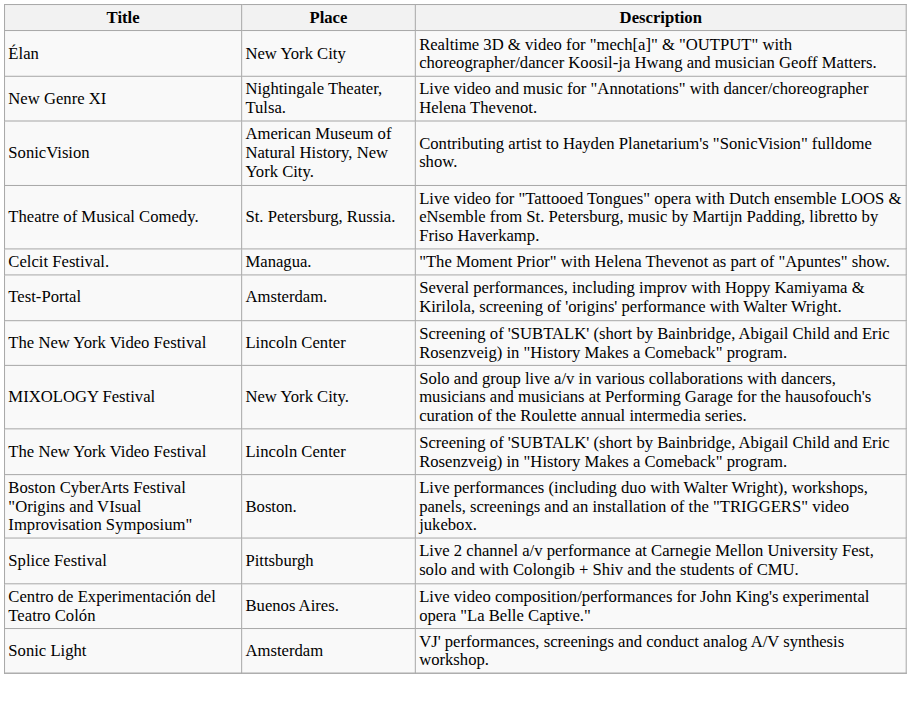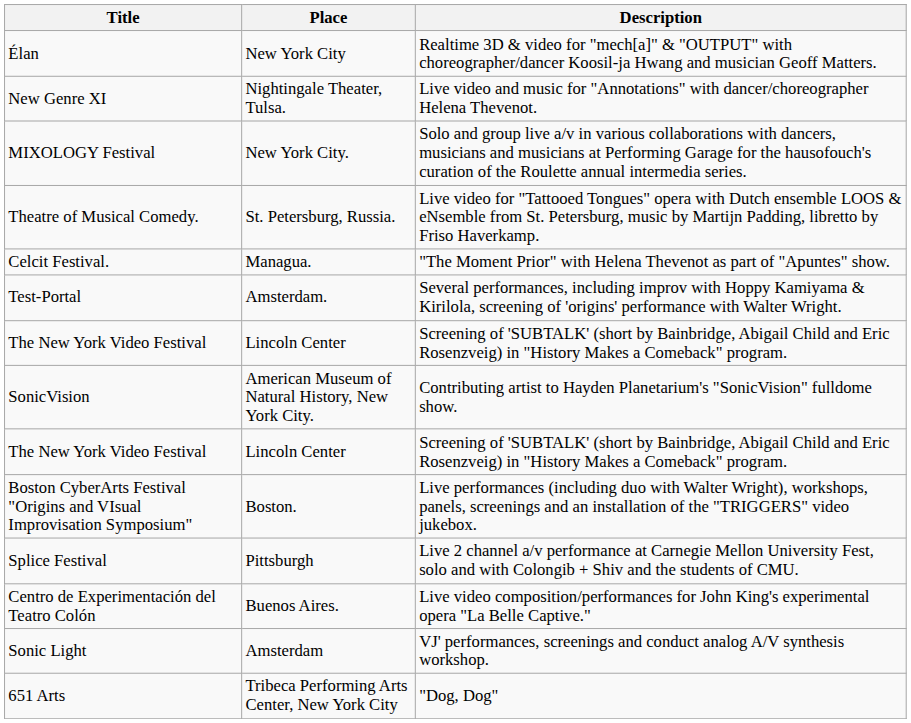rows swapped: SonicVision <-> MIXOLOGY Festival
+ row: 651 Arts | Tribeca Performing Arts Center, New York City | "Dog, Dog"
